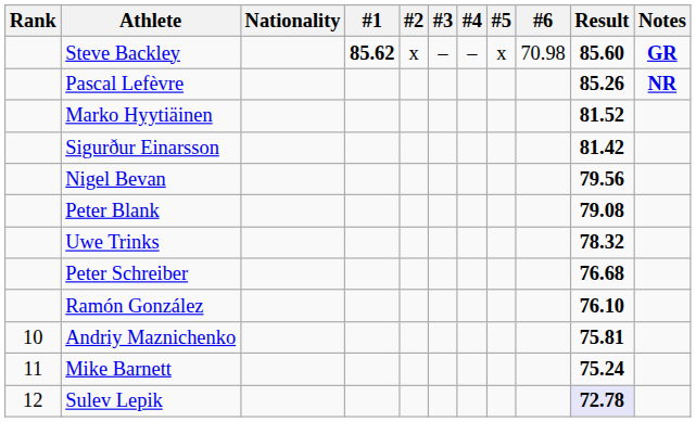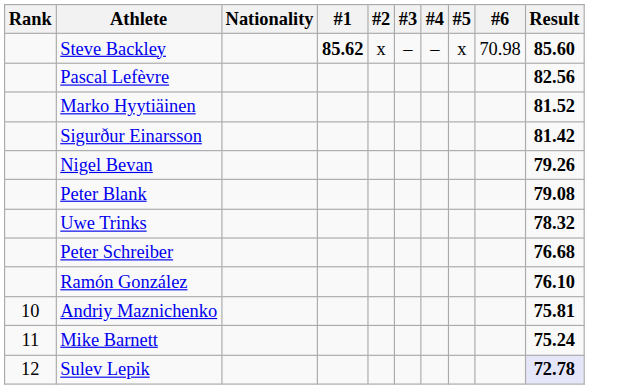- column: Notes | GR | NR
Pascal Lefèvre | Result: 85.26 -> 82.56
Nigel Bevan | Result: 79.56 -> 79.26
